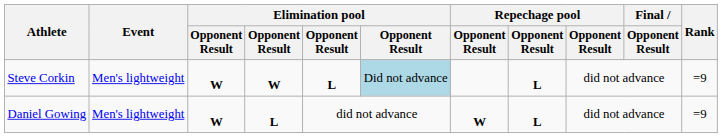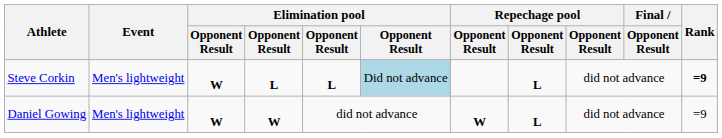Steve Corkin | column 4: W -> L
Steve Corkin | Rank: normal -> bold
Daniel Gowing | column 4: L -> W
